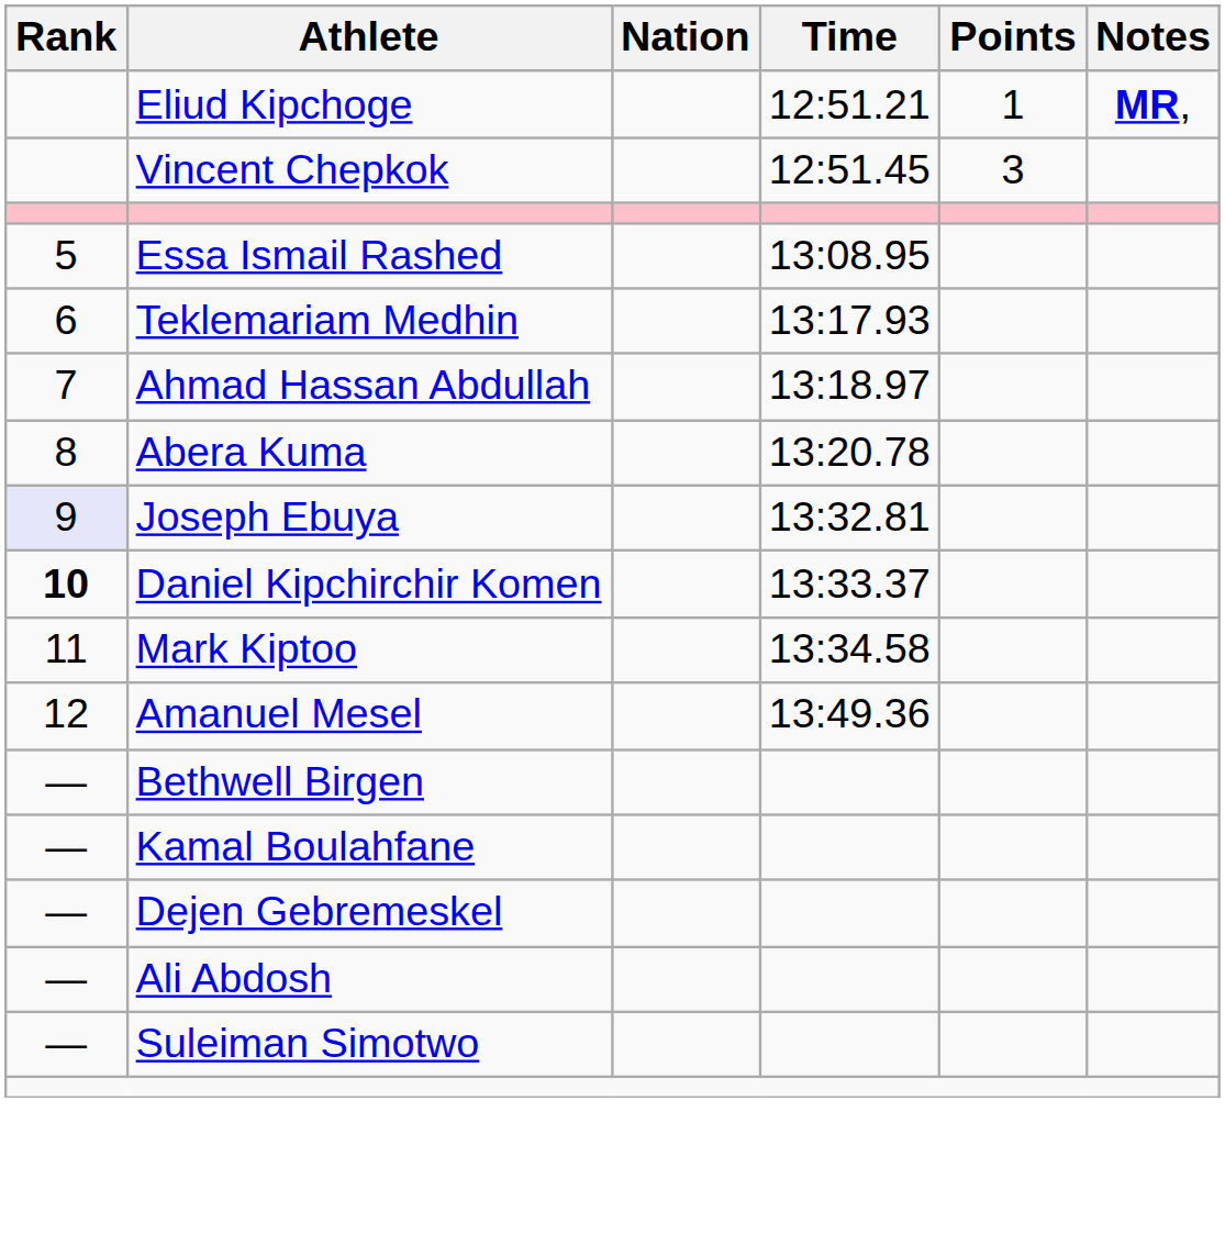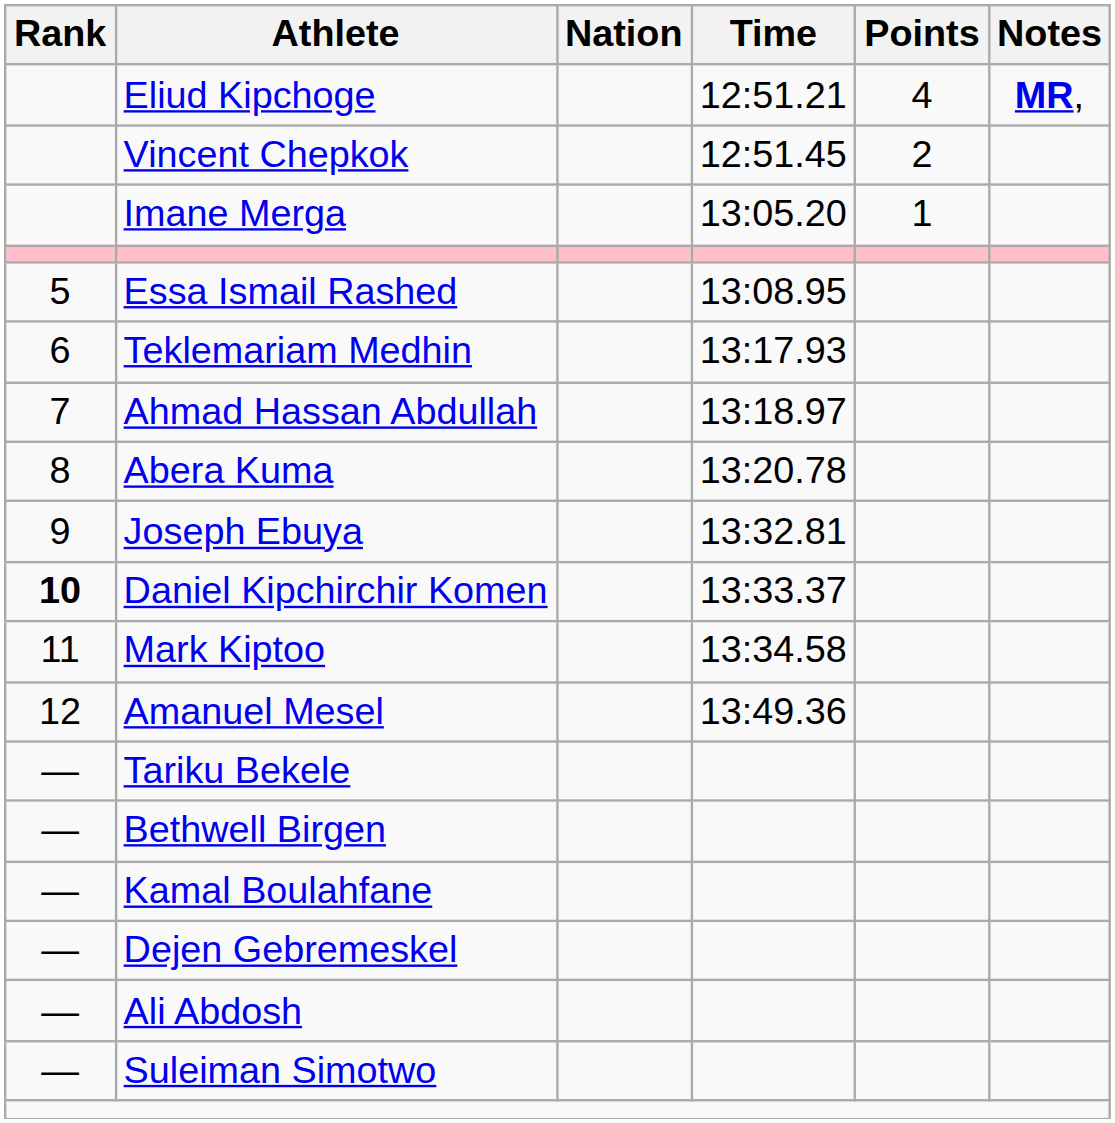Eliud Kipchoge | Points: 1 -> 4
Vincent Chepkok | Points: 3 -> 2
+ row: Imane Merga | 13:05.20 | 1
Joseph Ebuya | Rank: lavender background -> no background
+ row: — | Tariku Bekele
